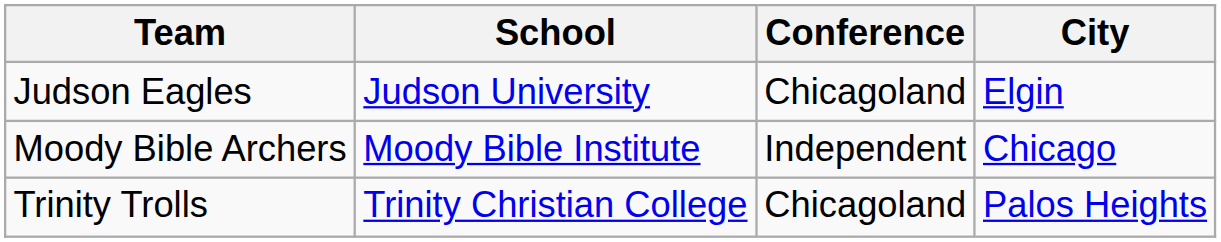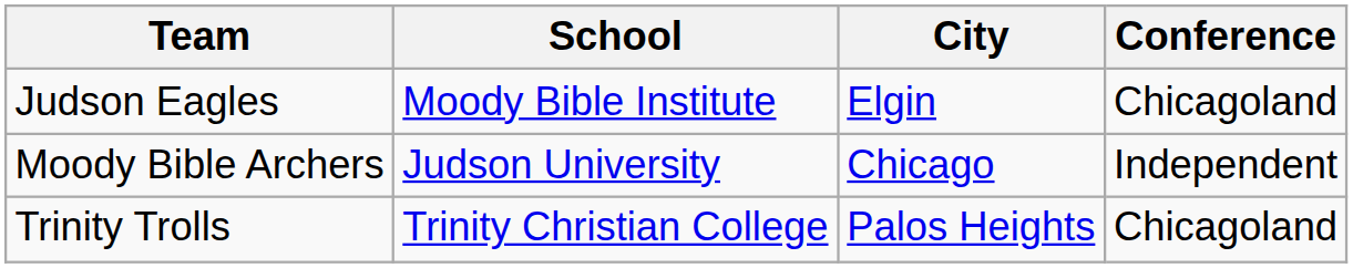columns swapped: City <-> Conference
Judson Eagles | School: Judson University -> Moody Bible Institute
Moody Bible Archers | School: Moody Bible Institute -> Judson University
